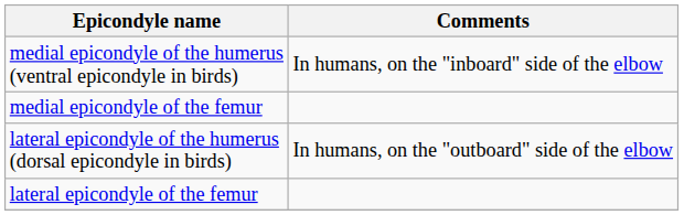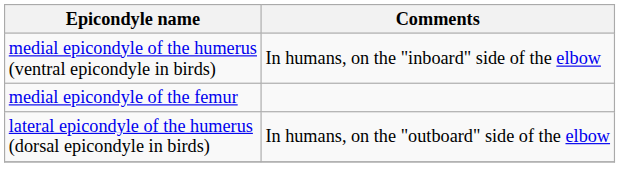- row: lateral epicondyle of the femur
